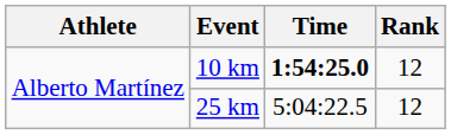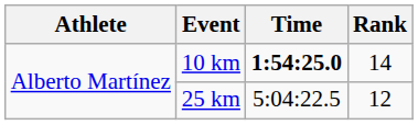10 km | Rank: 12 -> 14
